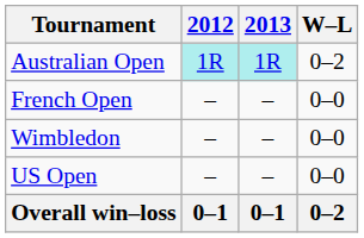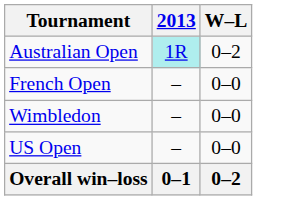- column: 2012 | 1R | – | – | – | 0–1
